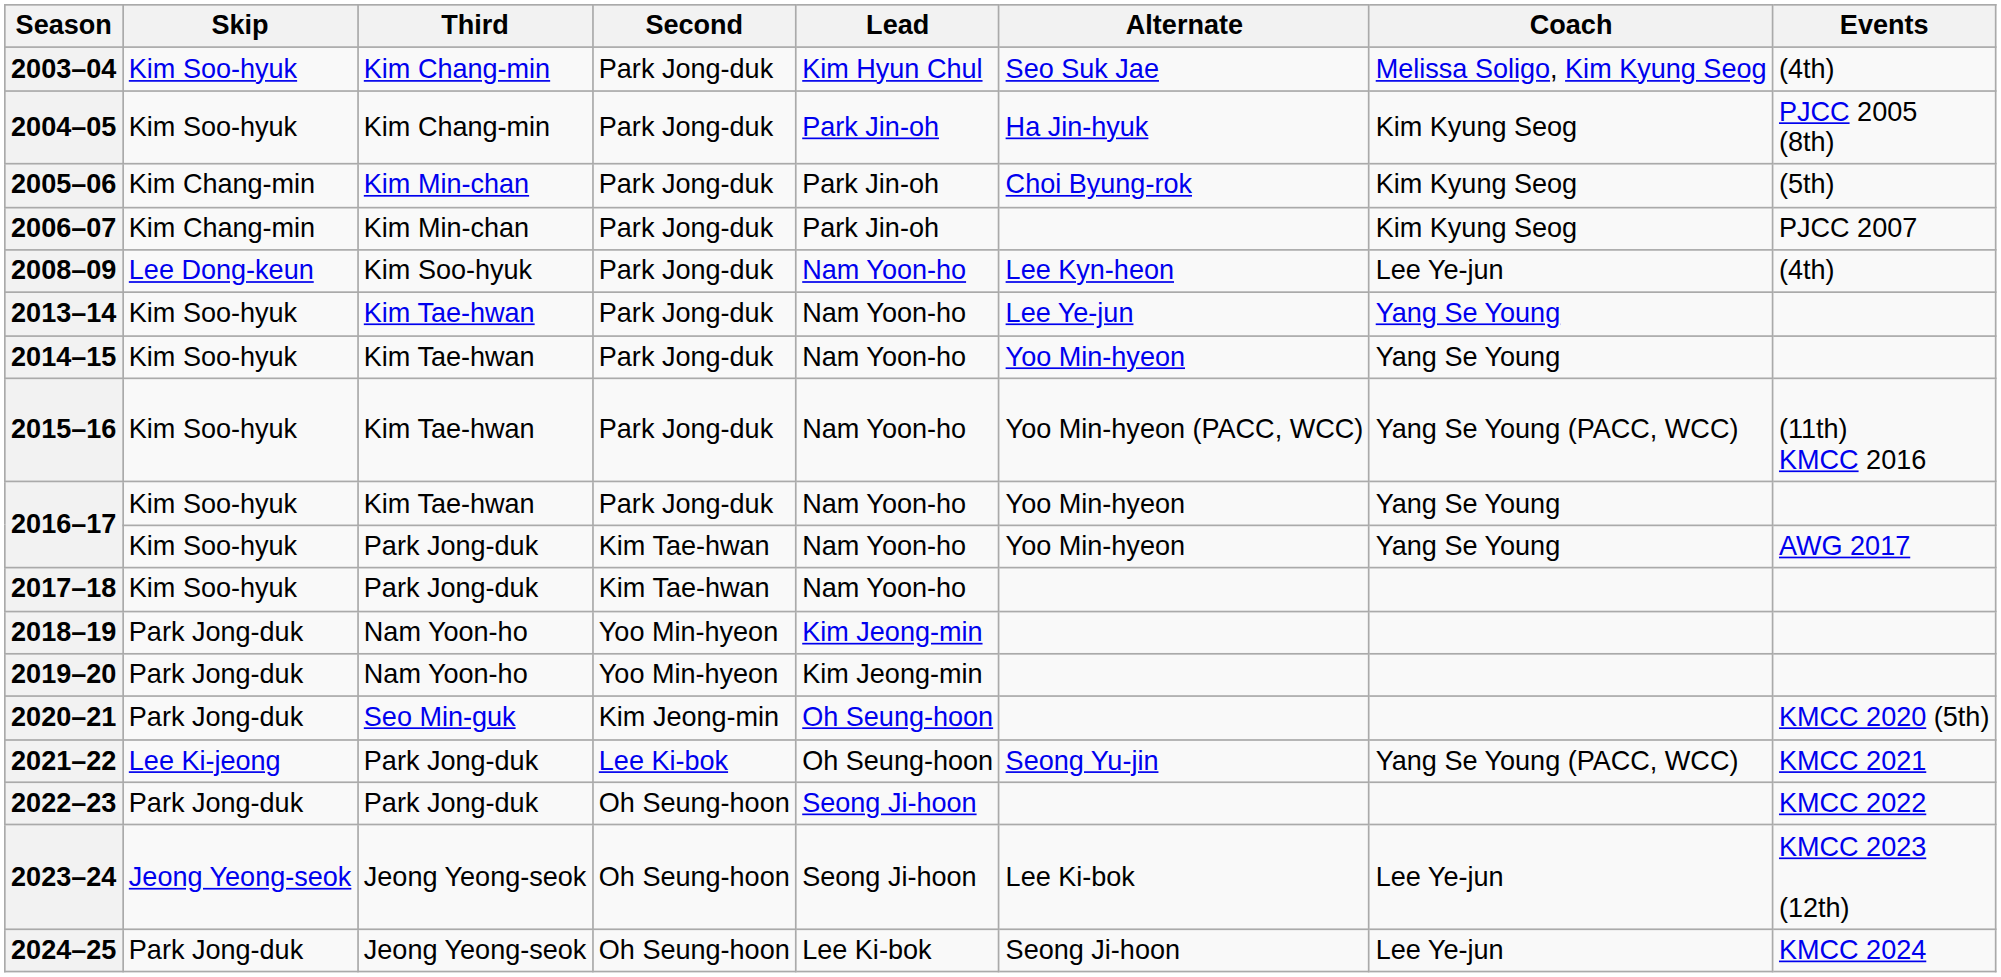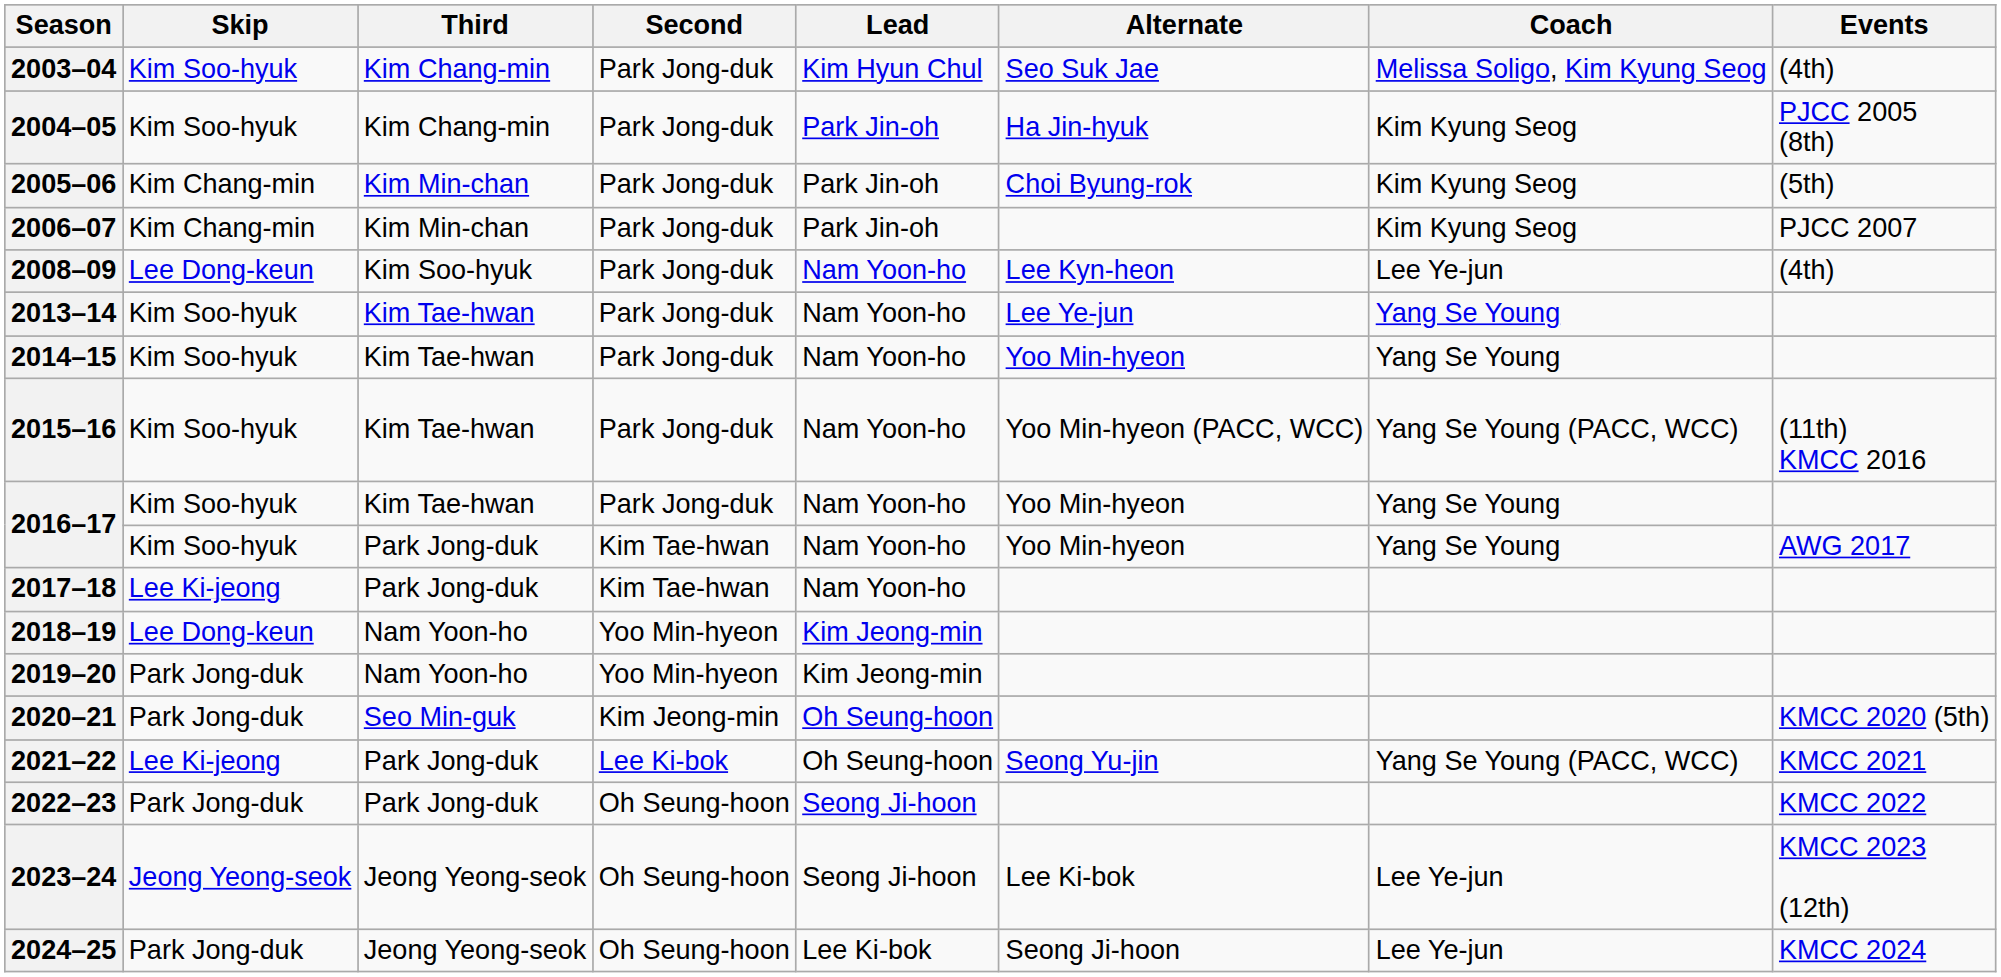2017–18 | Skip: Kim Soo-hyuk -> Lee Ki-jeong
2018–19 | Skip: Park Jong-duk -> Lee Dong-keun
